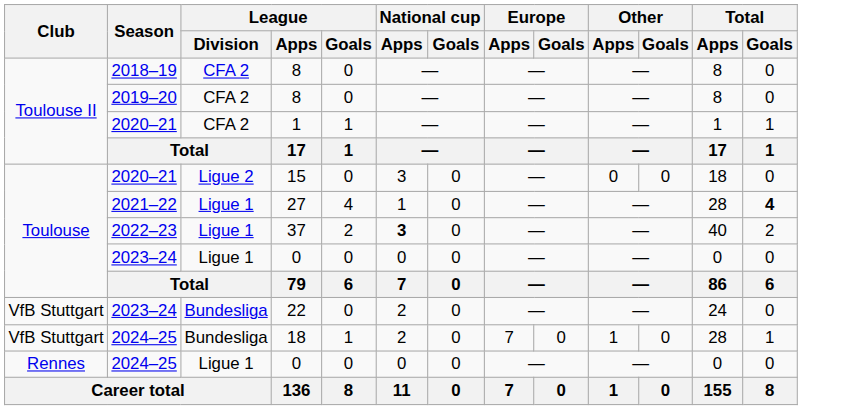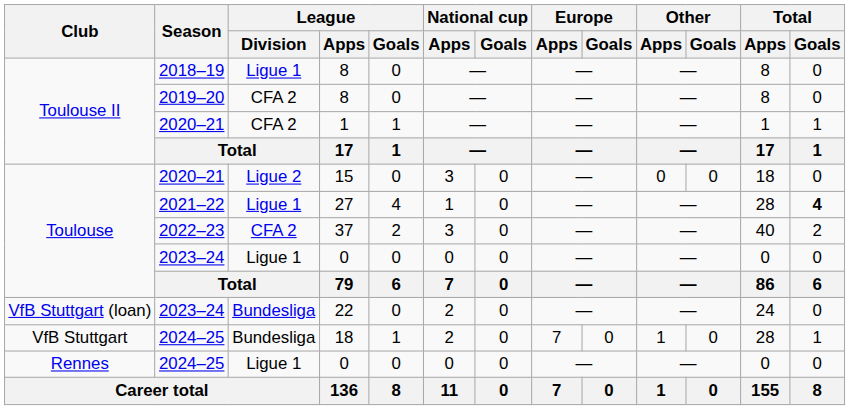2018–19 / 8 | League / Division: CFA 2 -> Ligue 1
37 | League / Division: Ligue 1 -> CFA 2
37 | National cup / Apps: bold -> normal
22 | Club: VfB Stuttgart -> VfB Stuttgart (loan)
